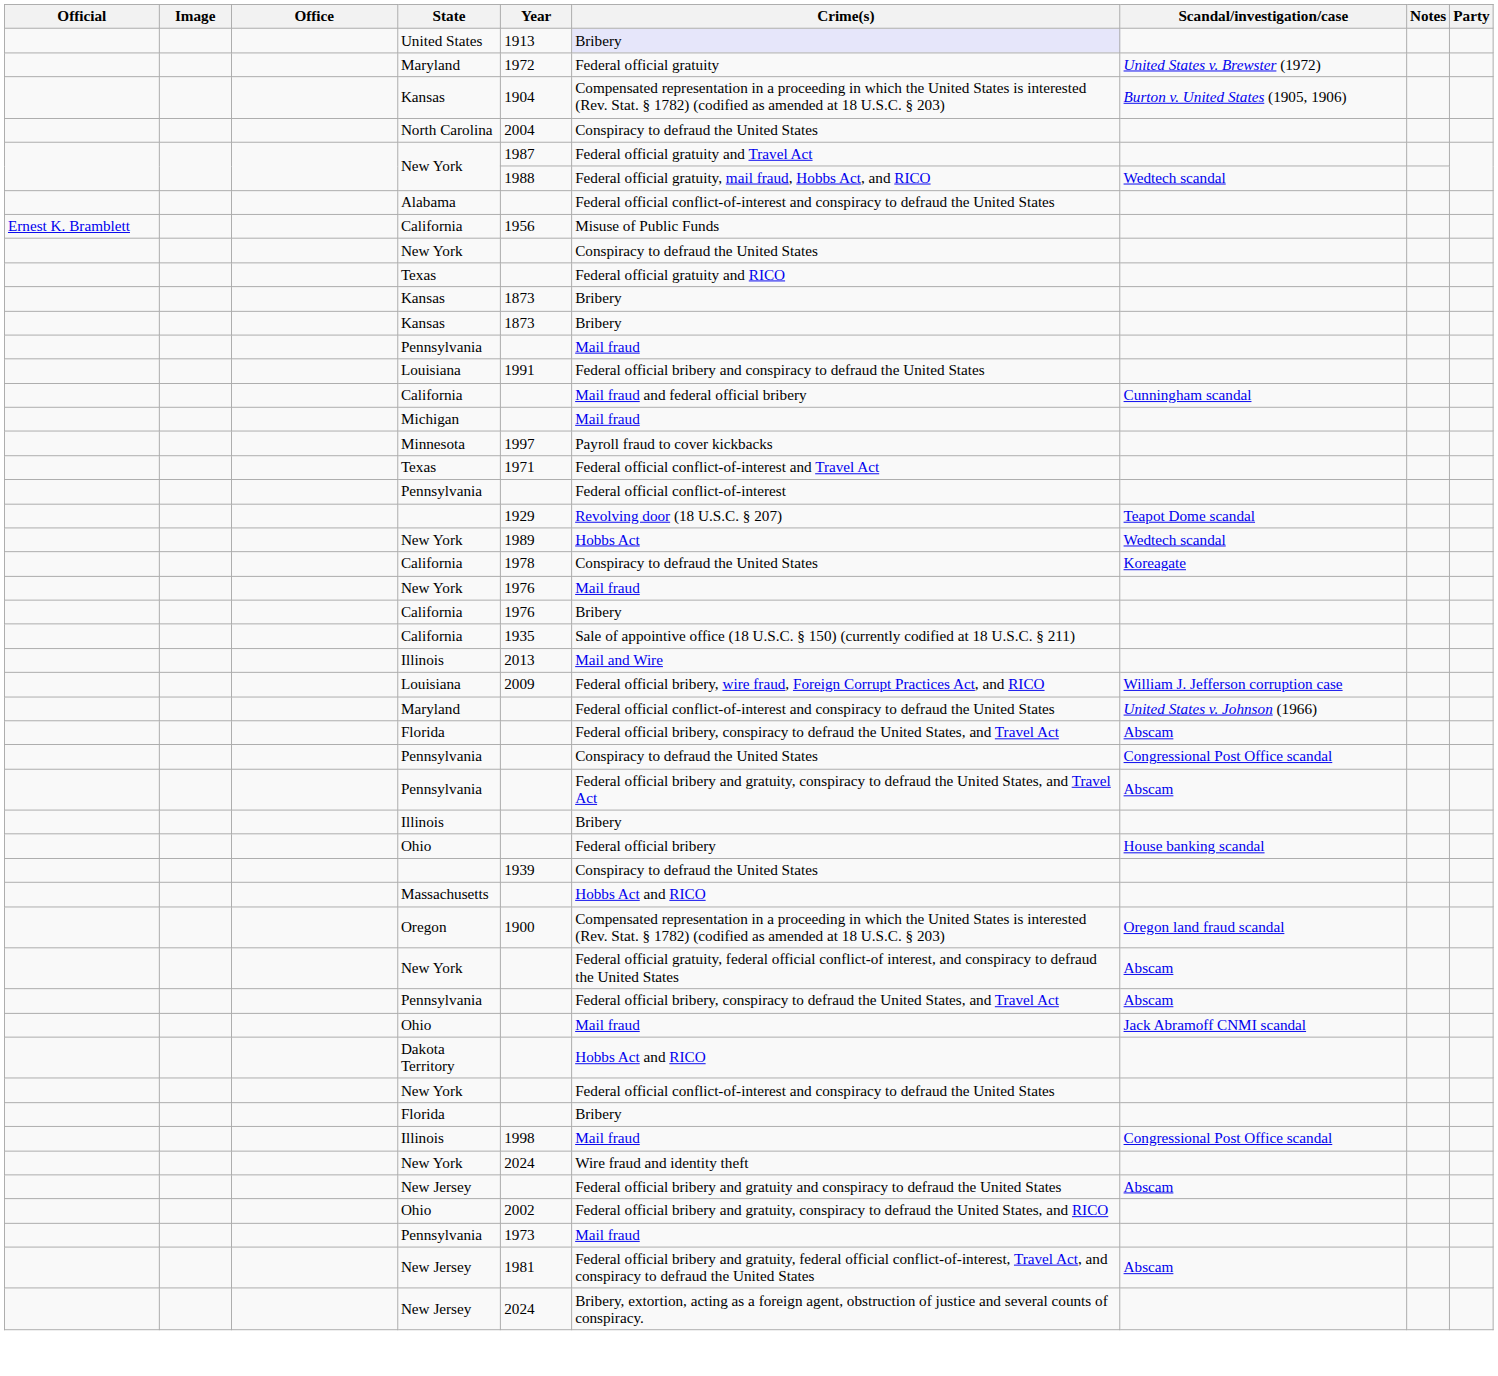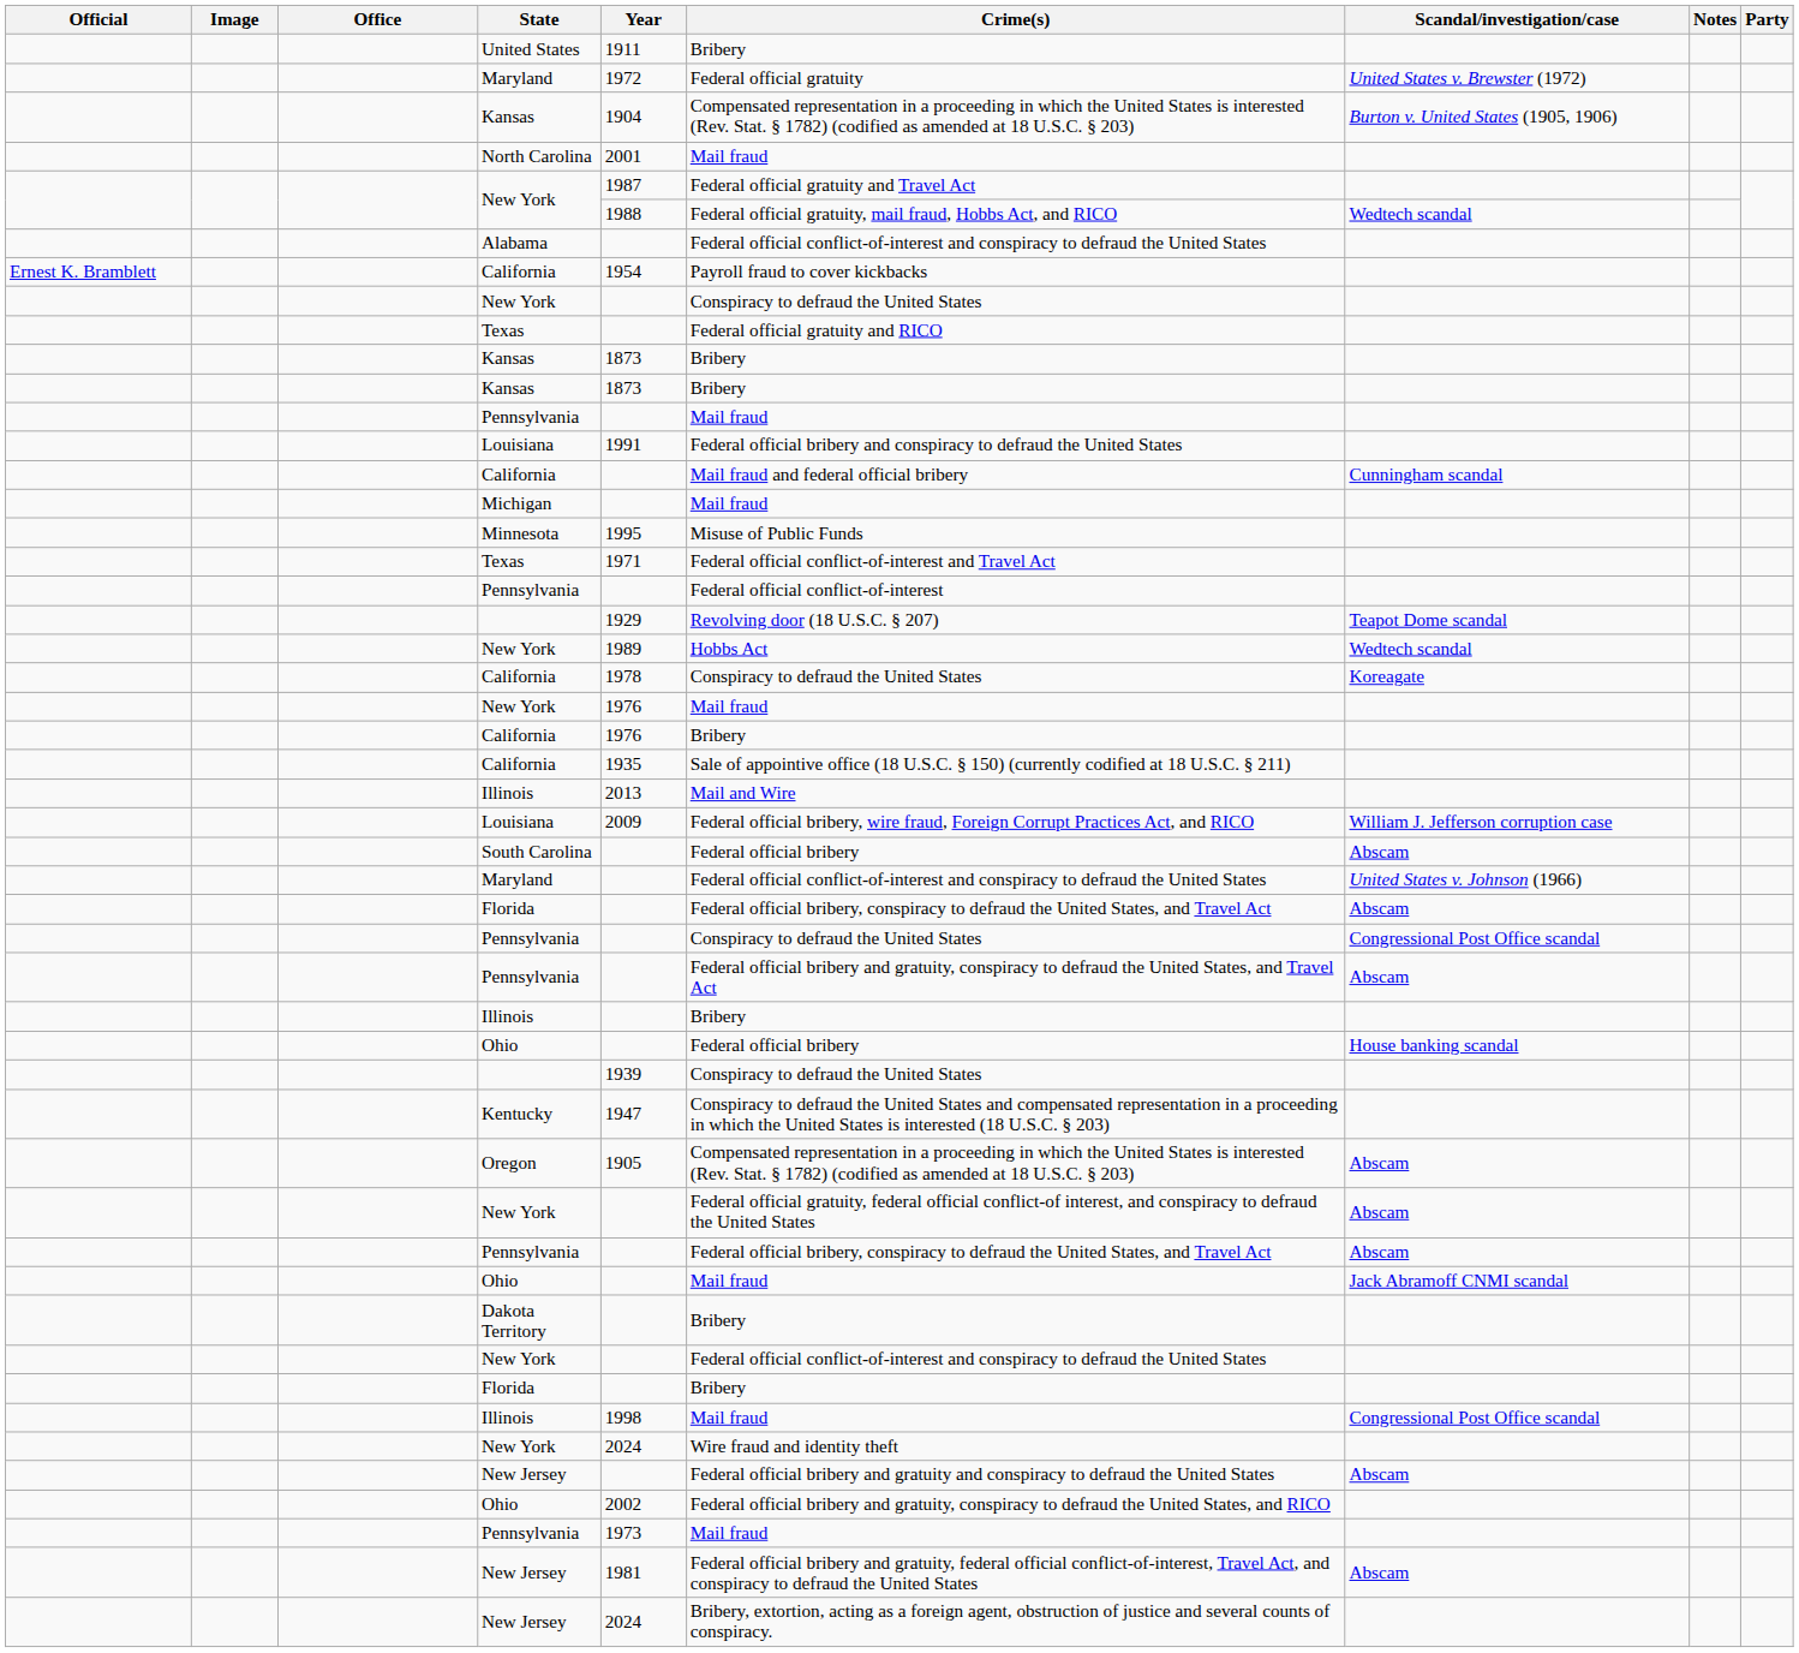United States | Year: 1913 -> 1911
United States | Crime(s): lavender background -> no background
North Carolina | Year: 2004 -> 2001
North Carolina | Crime(s): Conspiracy to defraud the United States -> Mail fraud
Ernest K. Bramblett / California | Year: 1956 -> 1954
Ernest K. Bramblett / California | Crime(s): Misuse of Public Funds -> Payroll fraud to cover kickbacks
Minnesota | Year: 1997 -> 1995
Minnesota | Crime(s): Payroll fraud to cover kickbacks -> Misuse of Public Funds
+ row: South Carolina | Federal official bribery | Abscam
- row: Massachusetts | Hobbs Act and RICO
+ row: Kentucky | 1947 | Conspiracy to defraud the United States and compensated representation in a proceeding in which the United States is interested (18 U.S.C. § 203)
Oregon | Year: 1900 -> 1905
Oregon | Scandal/investigation/case: Oregon land fraud scandal -> Abscam
Dakota Territory | Crime(s): Hobbs Act and RICO -> Bribery
